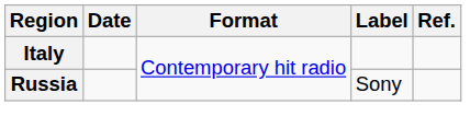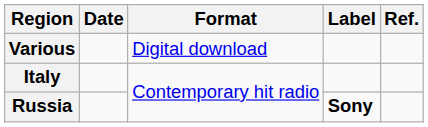+ row: Various | Digital download
Russia | Label: normal -> bold
